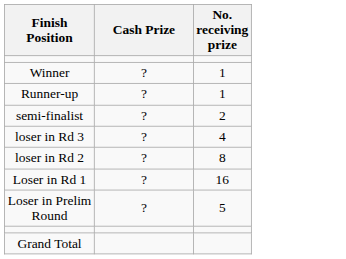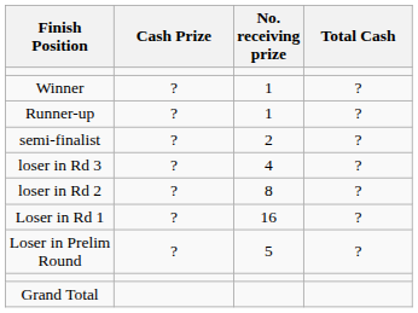+ column: Total Cash | ? | ? | ? | ? | ? | ? | ?
